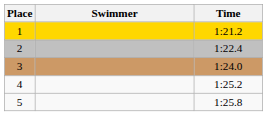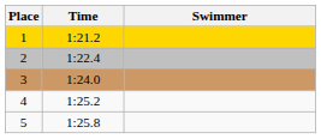columns swapped: Swimmer <-> Time
